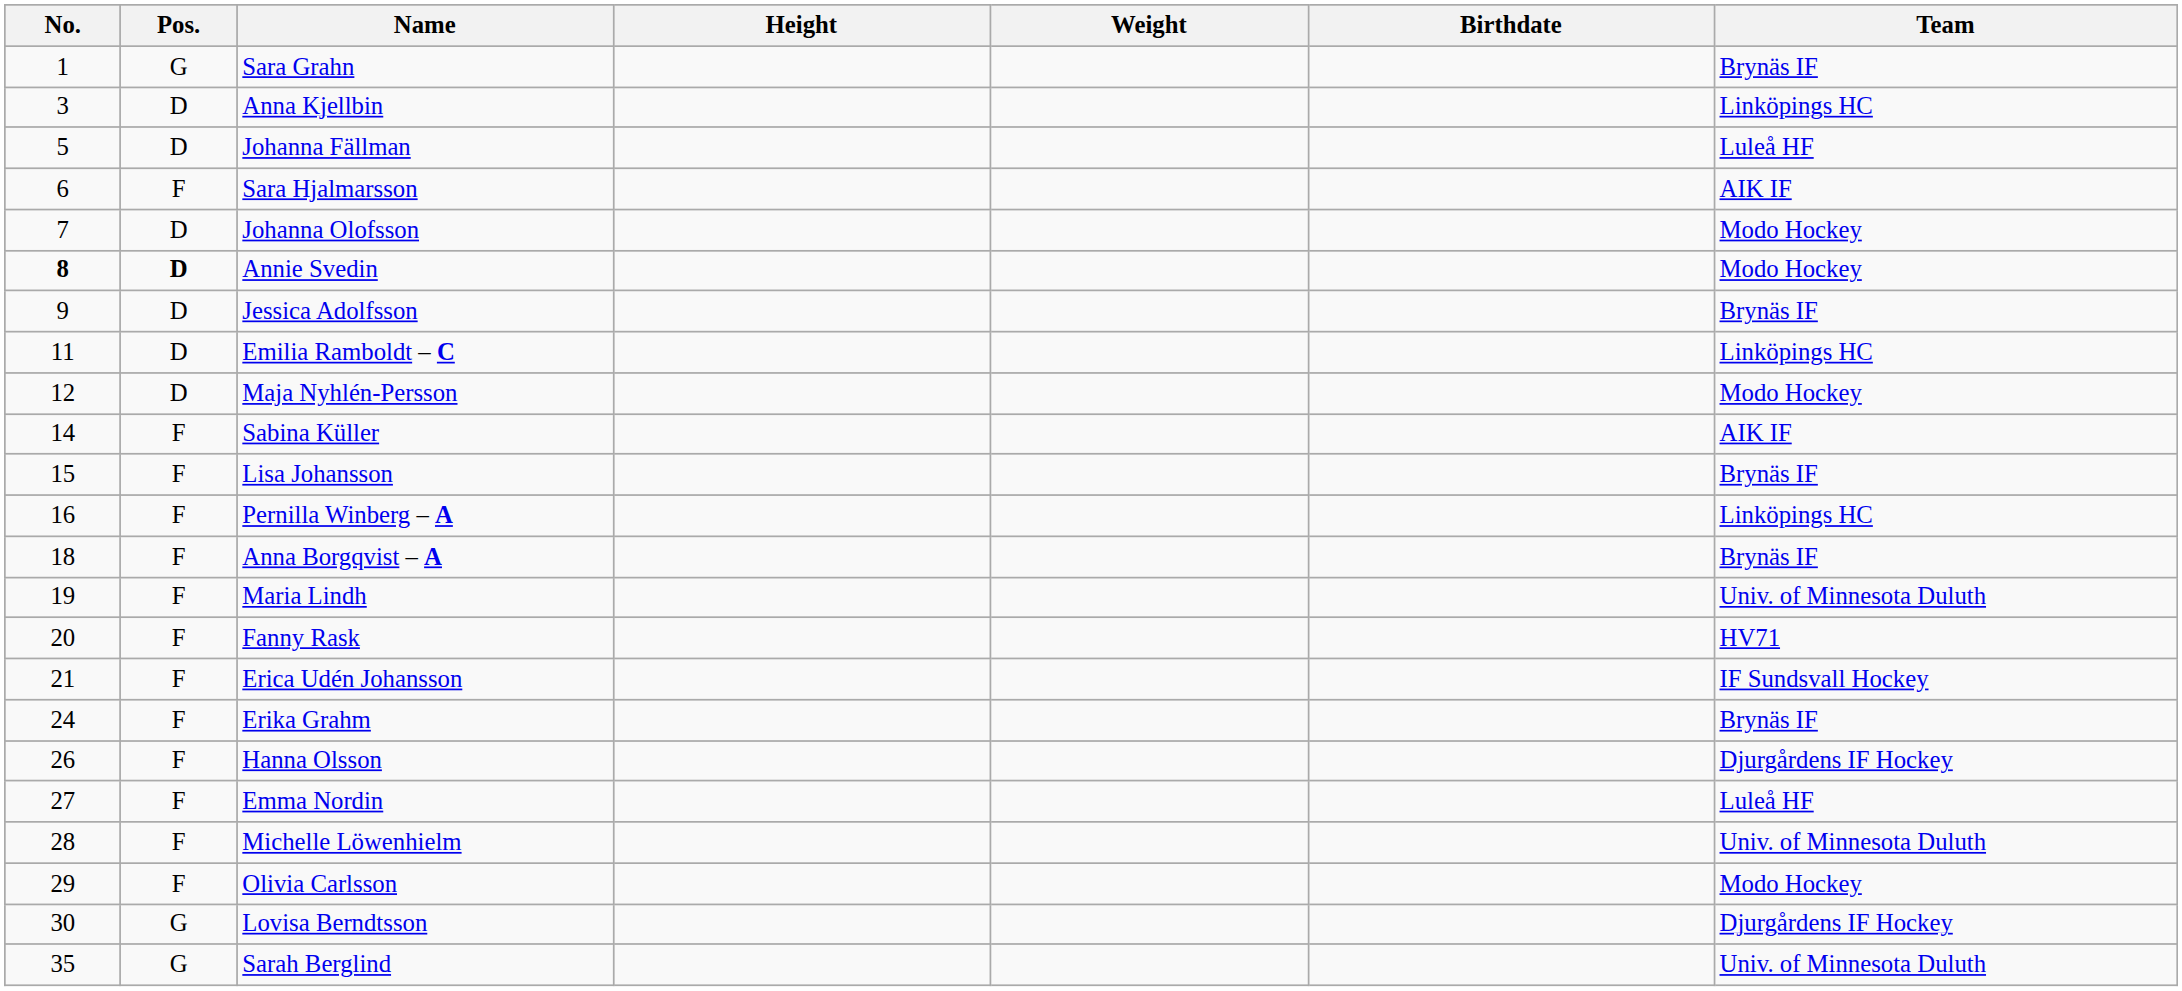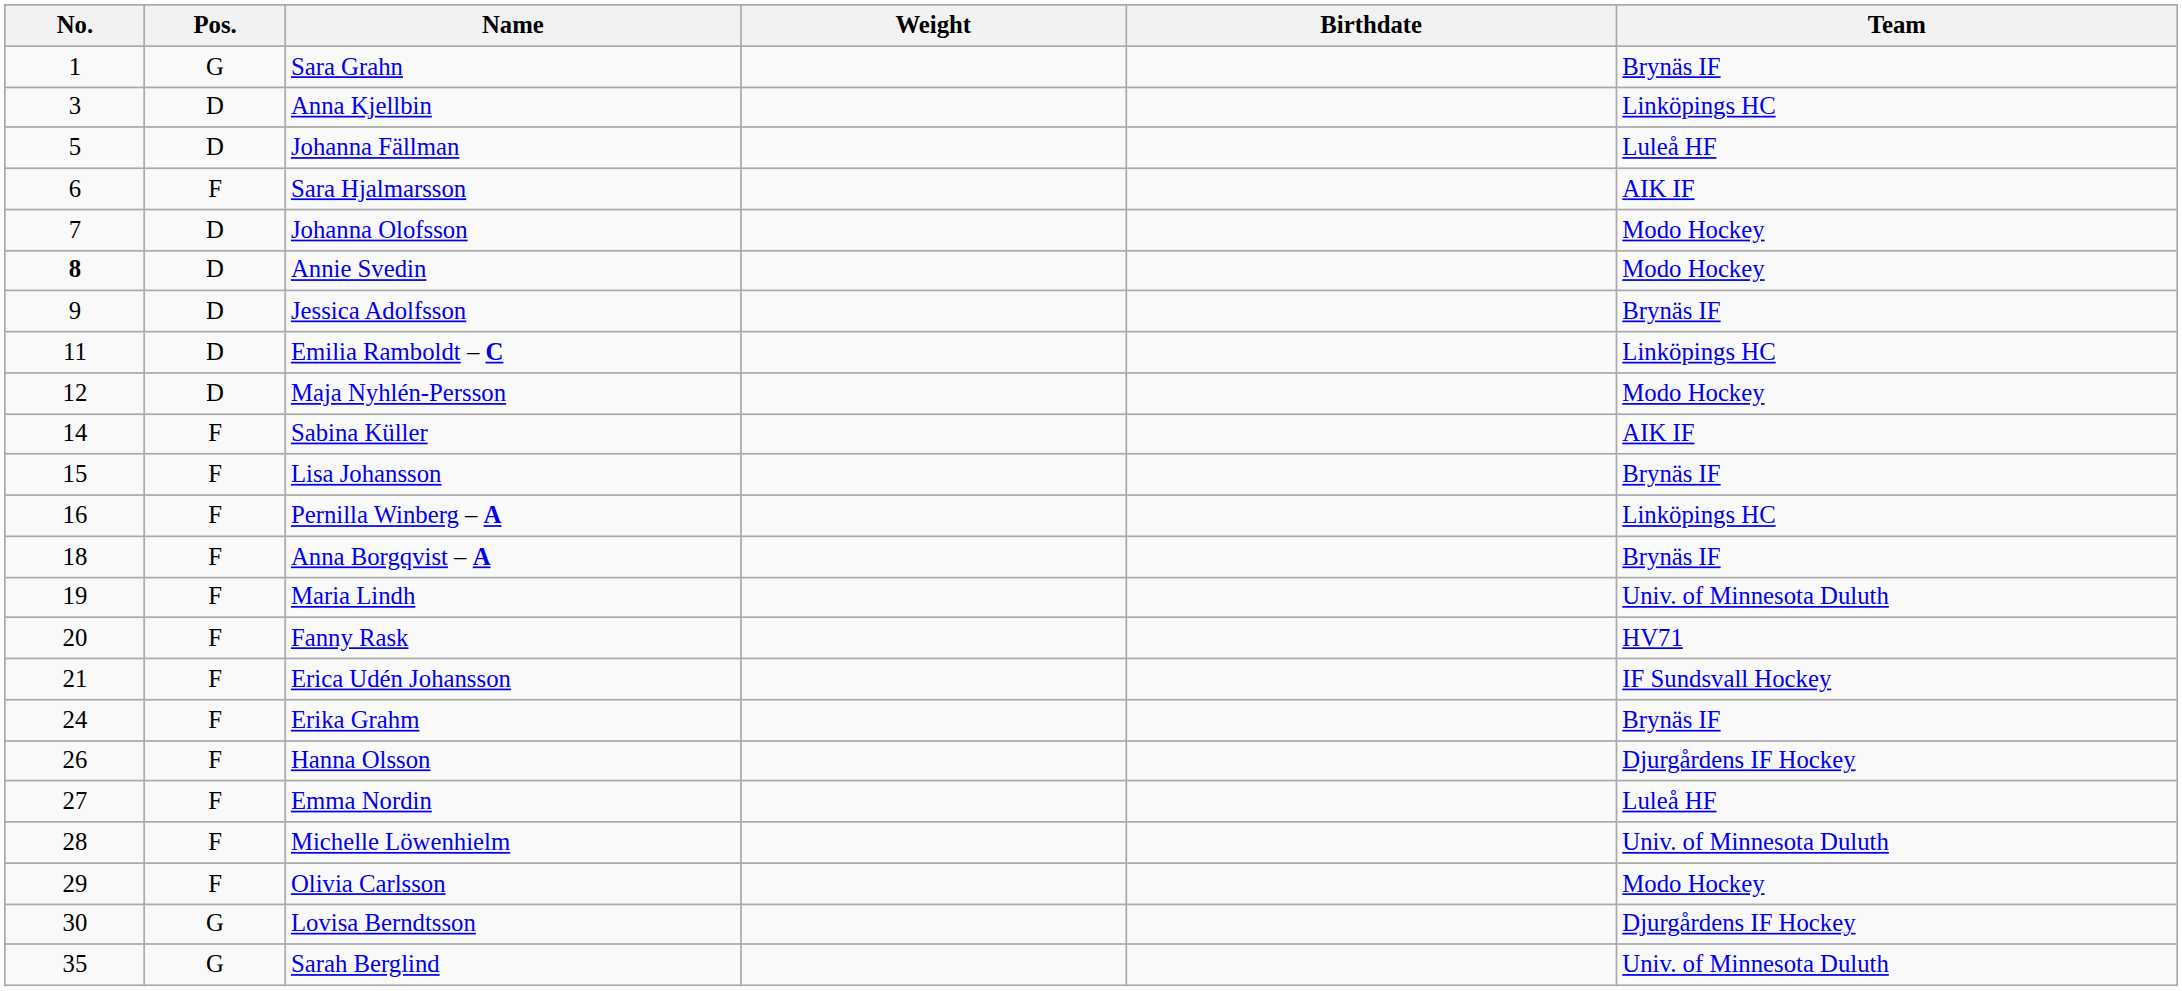- column: Height
Annie Svedin | Pos.: bold -> normal
